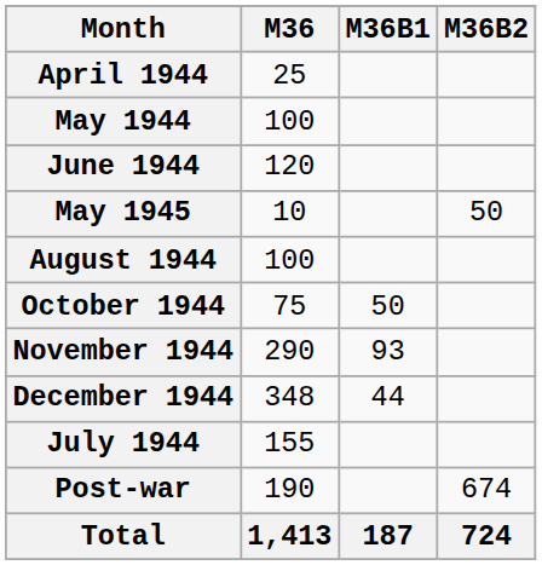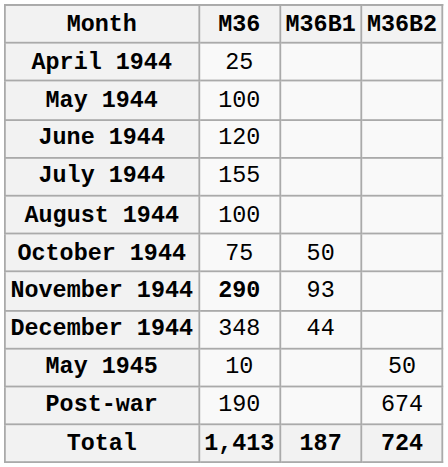rows swapped: July 1944 <-> May 1945
November 1944 | M36: normal -> bold
